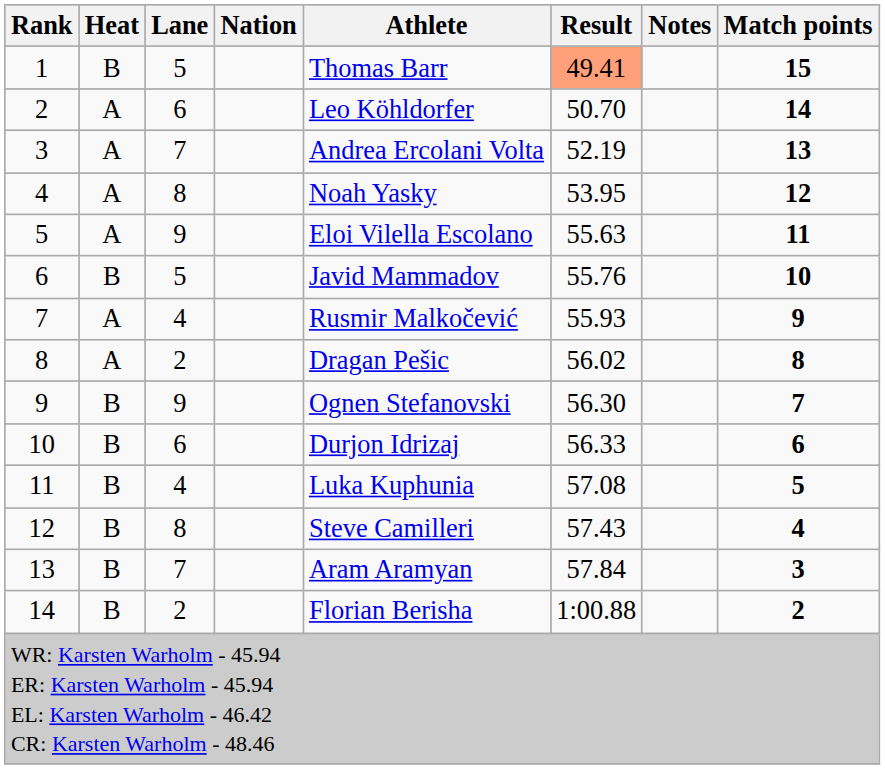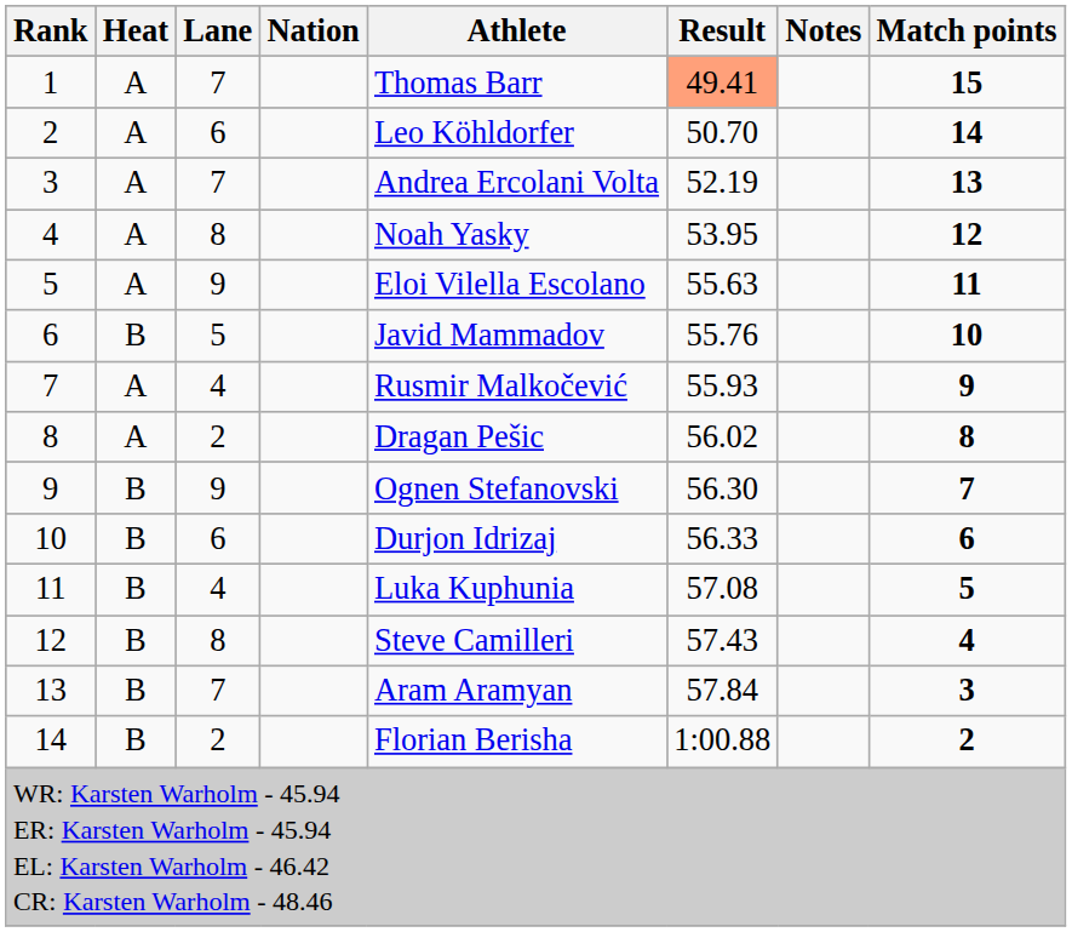1 | Heat: B -> A
1 | Lane: 5 -> 7
